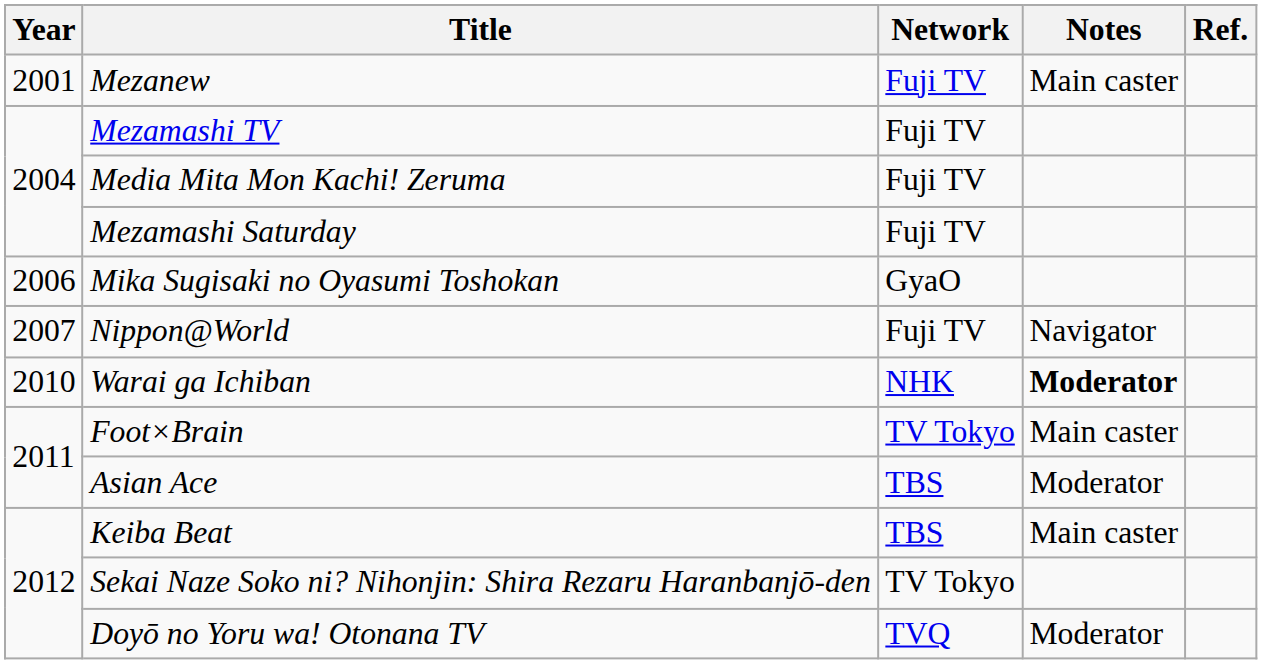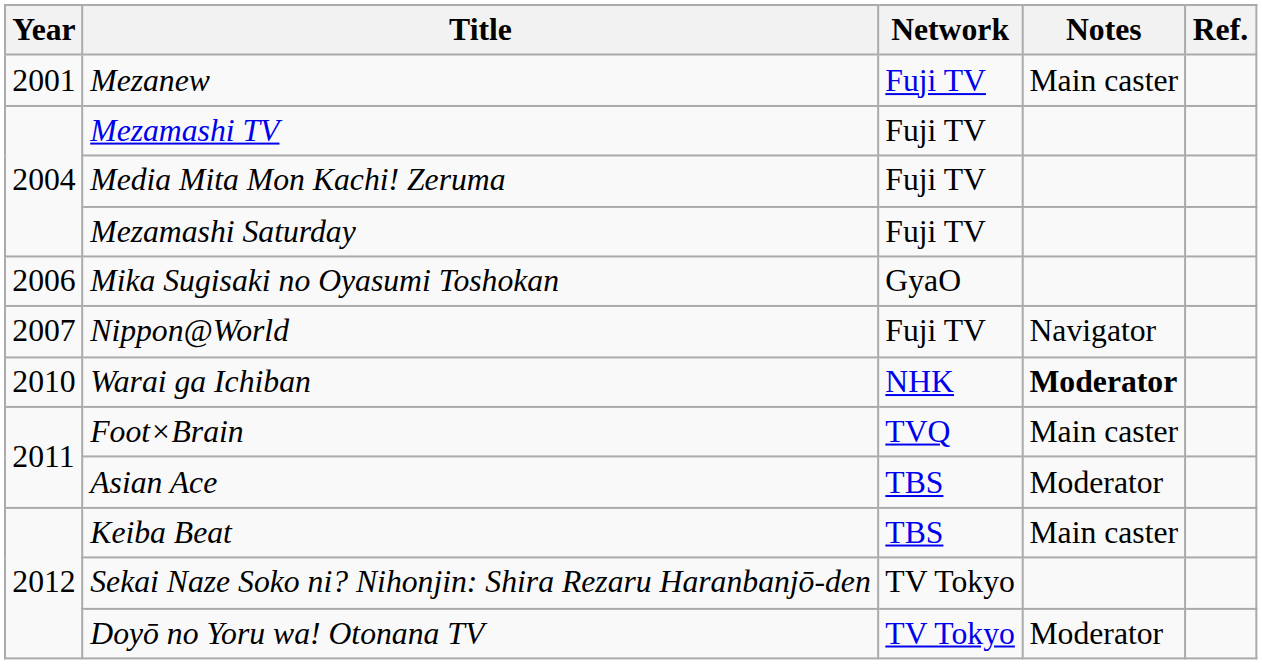Foot×Brain | Network: TV Tokyo -> TVQ
Doyō no Yoru wa! Otonana TV | Network: TVQ -> TV Tokyo
